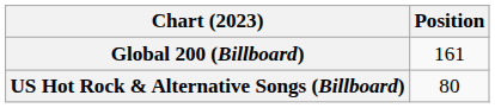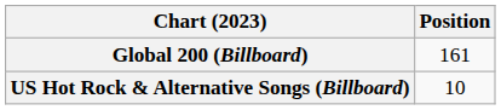US Hot Rock & Alternative Songs (Billboard) | Position: 80 -> 10
